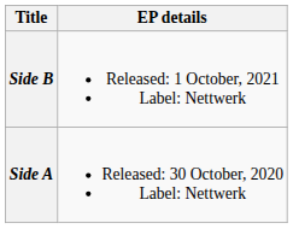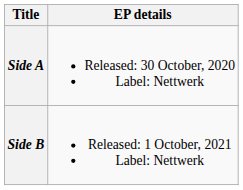rows swapped: Side A <-> Side B
